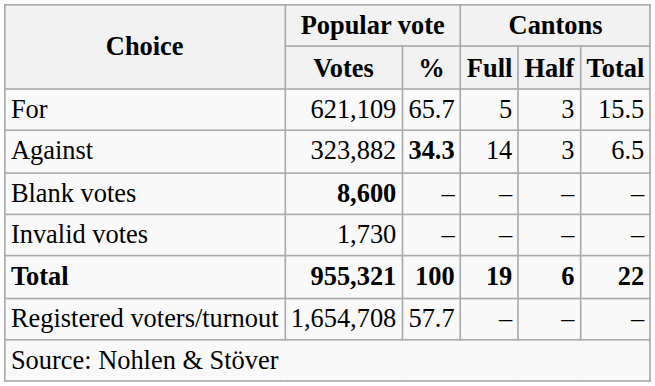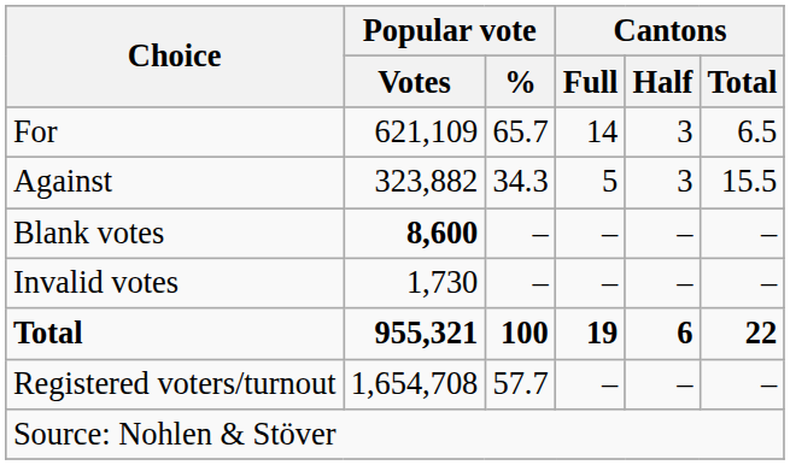For | Cantons / Full: 5 -> 14
For | Cantons / Total: 15.5 -> 6.5
Against | Popular vote / %: bold -> normal
Against | Cantons / Full: 14 -> 5
Against | Cantons / Total: 6.5 -> 15.5
